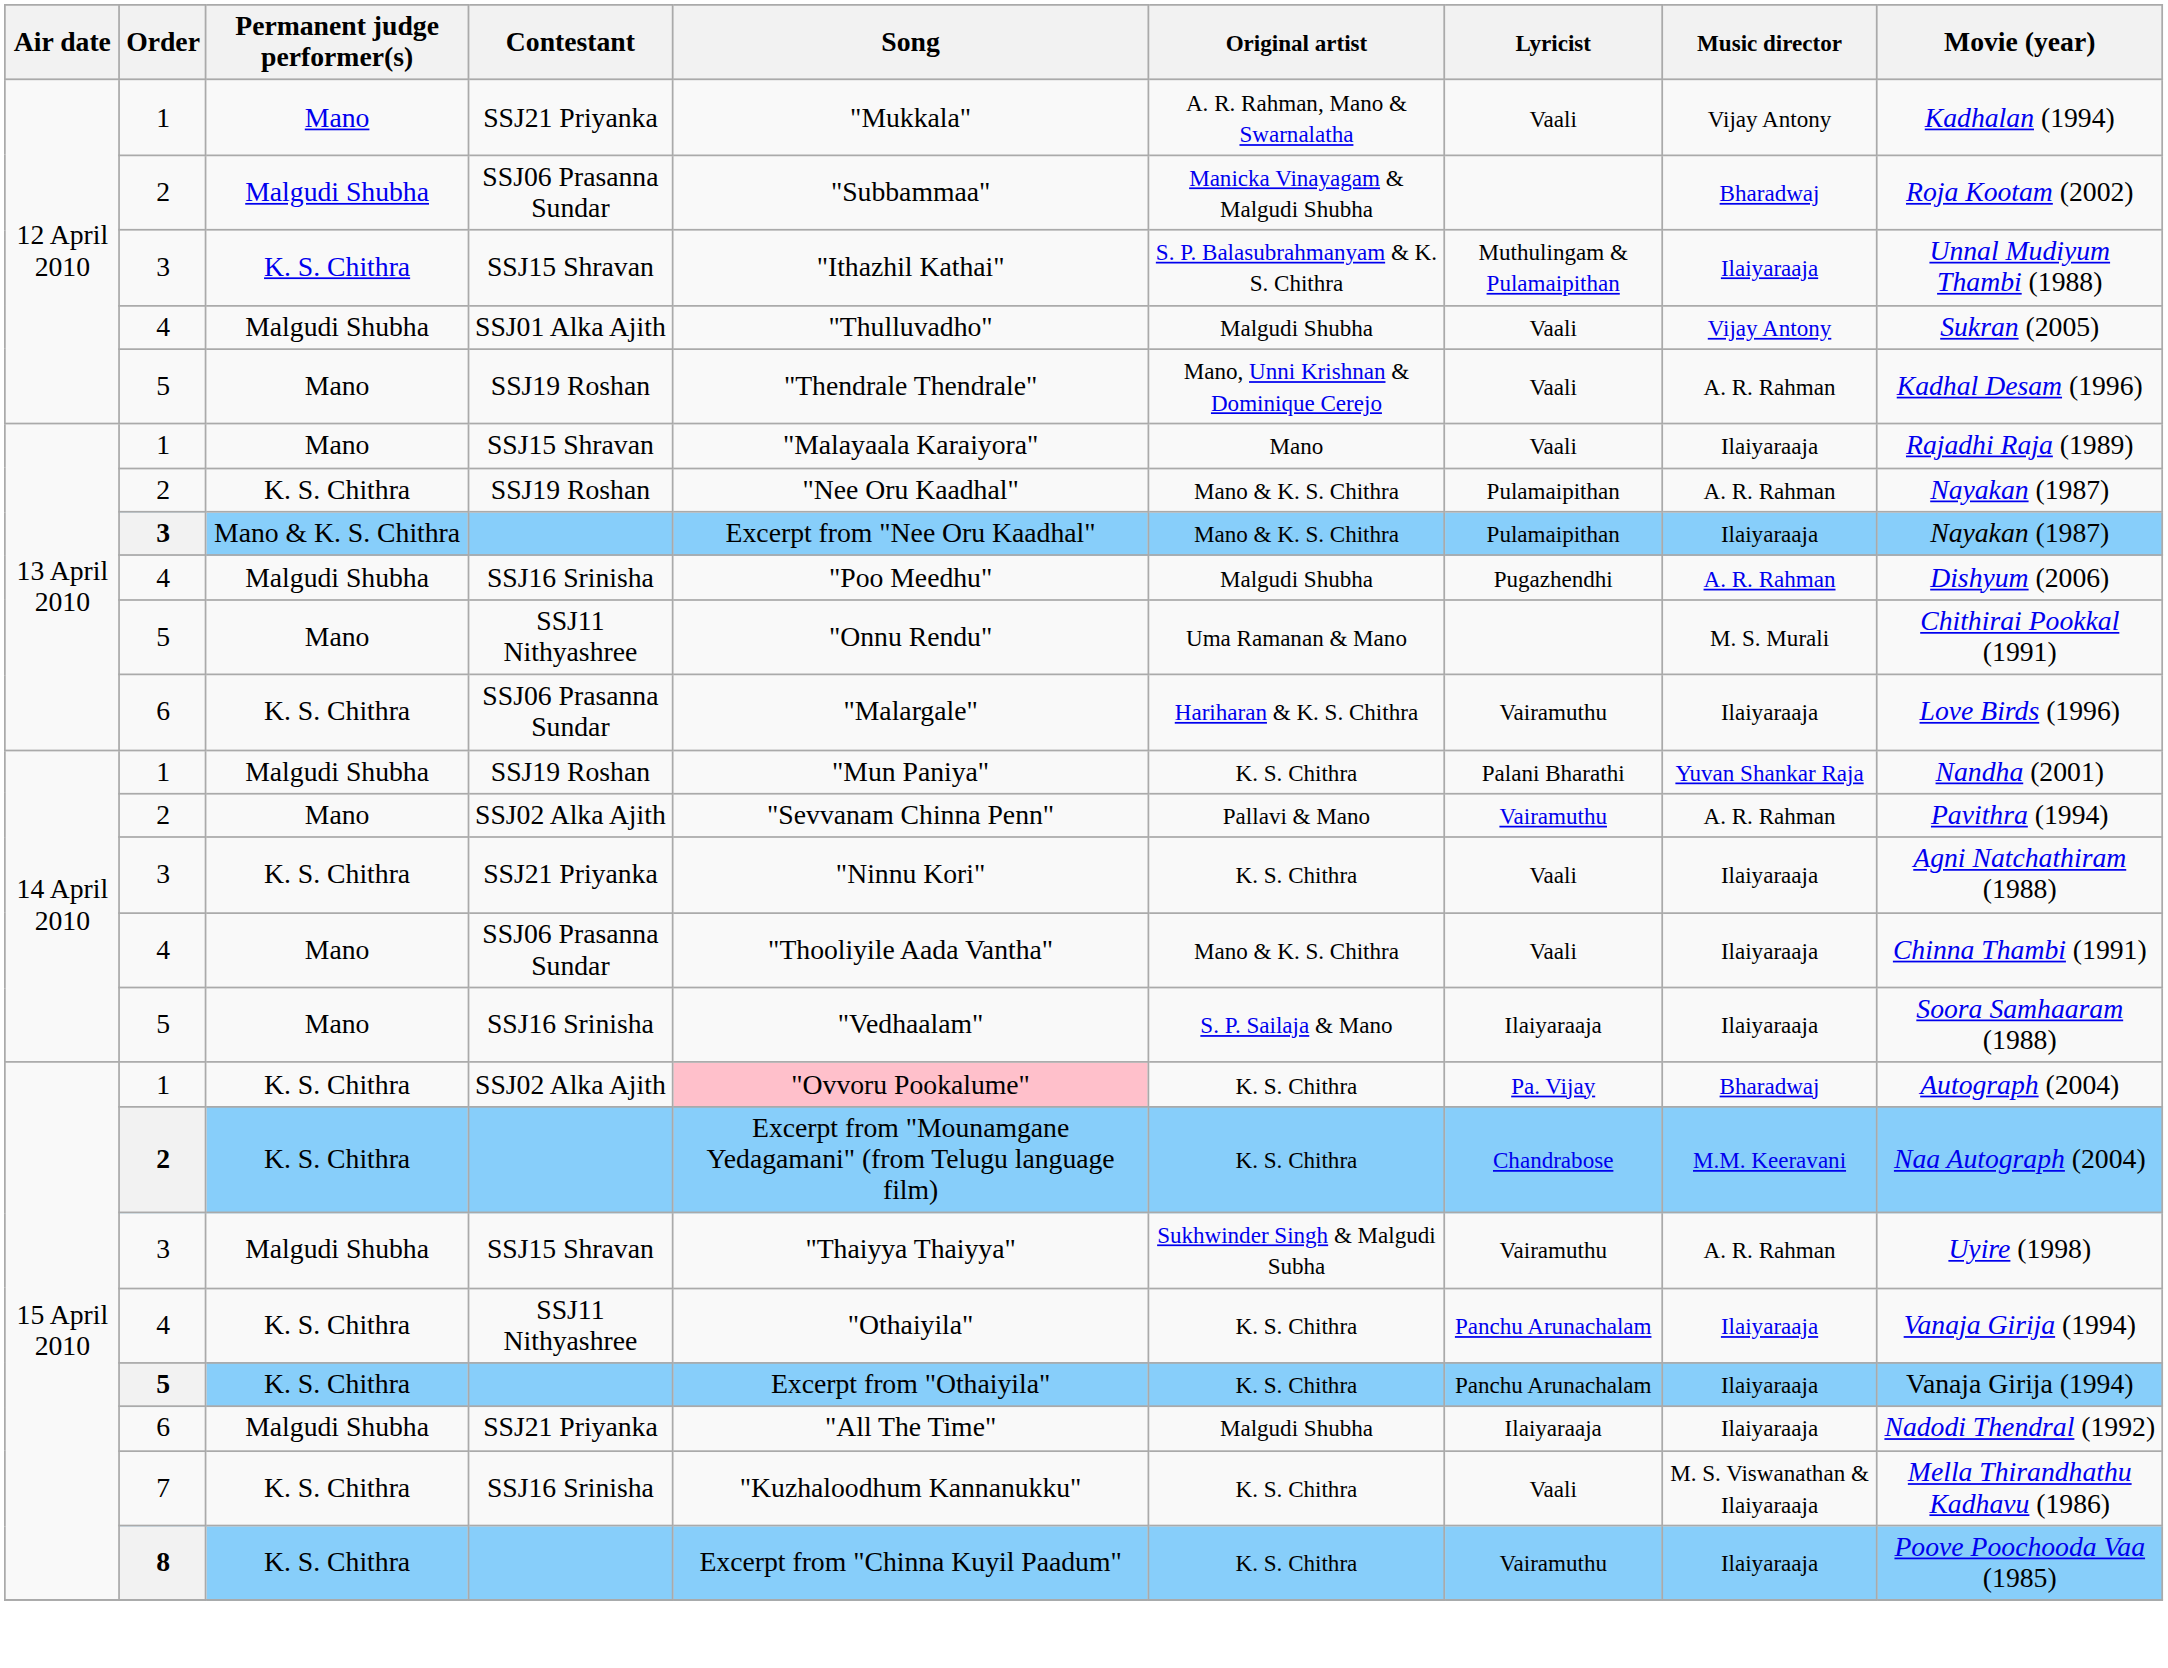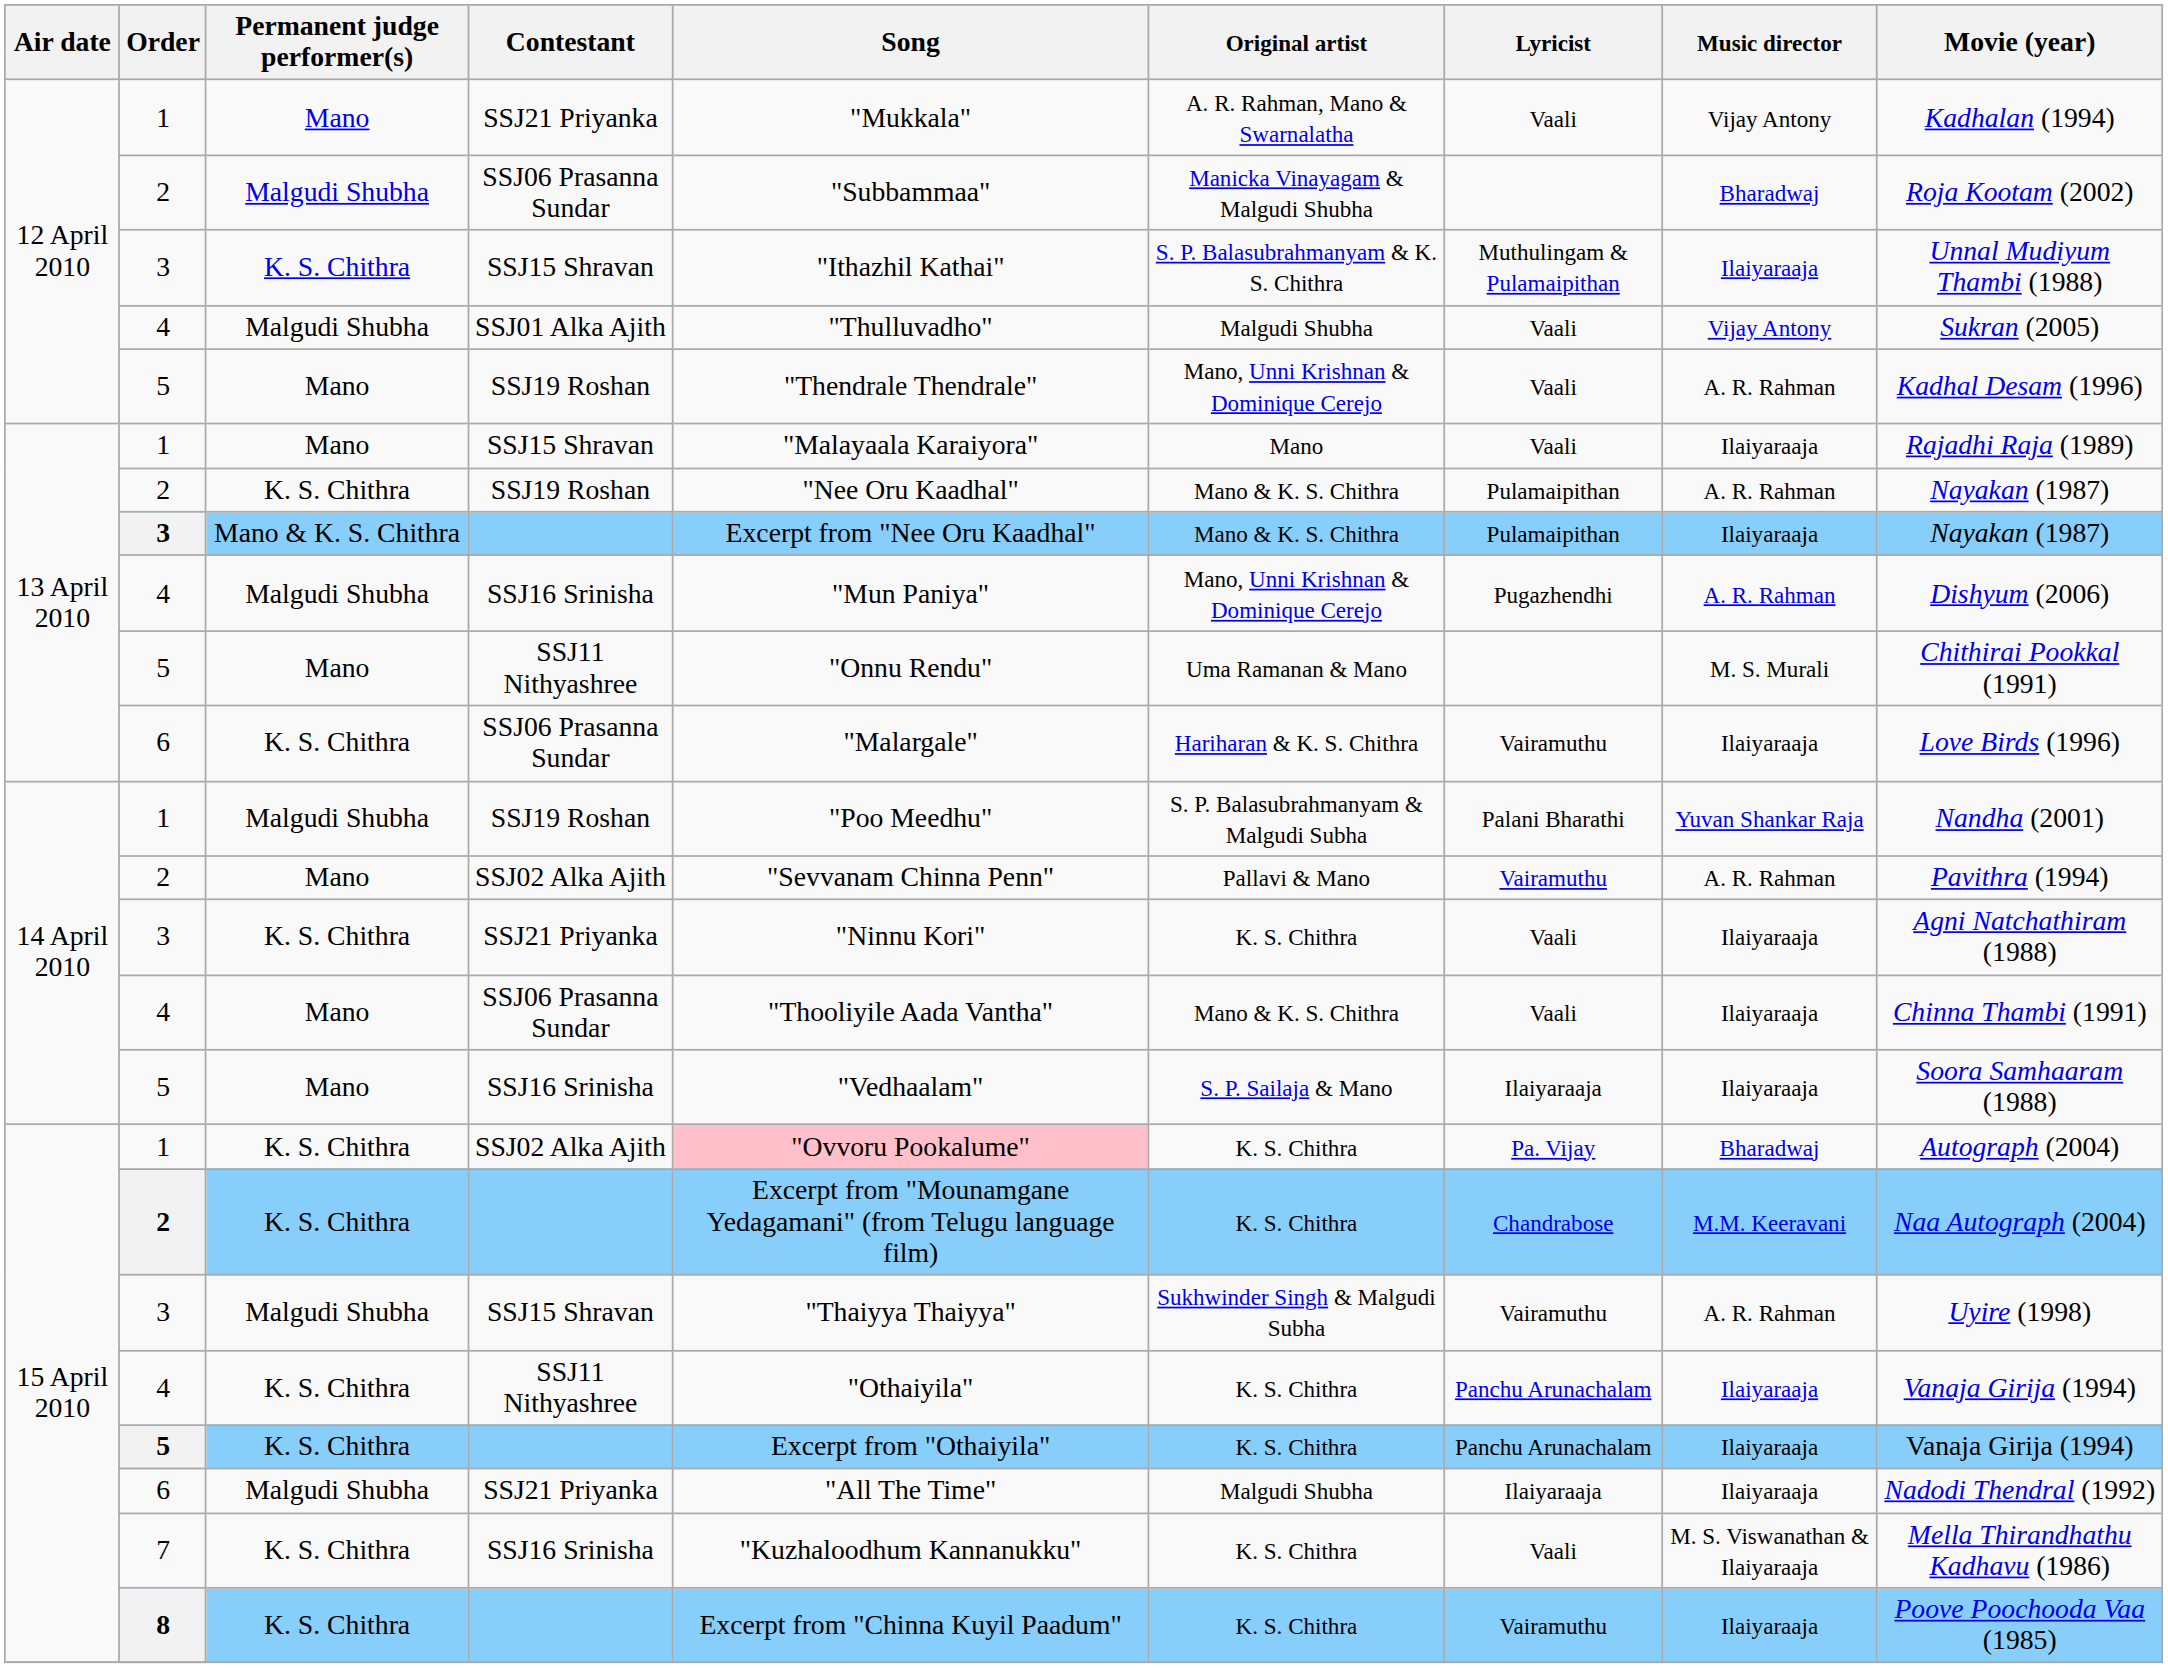4 / SSJ16 Srinisha | Song: "Poo Meedhu" -> "Mun Paniya"
4 / SSJ16 Srinisha | Original artist: Malgudi Shubha -> Mano, Unni Krishnan & Dominique Cerejo
1 / SSJ19 Roshan | Song: "Mun Paniya" -> "Poo Meedhu"
1 / SSJ19 Roshan | Original artist: K. S. Chithra -> S. P. Balasubrahmanyam & Malgudi Subha
